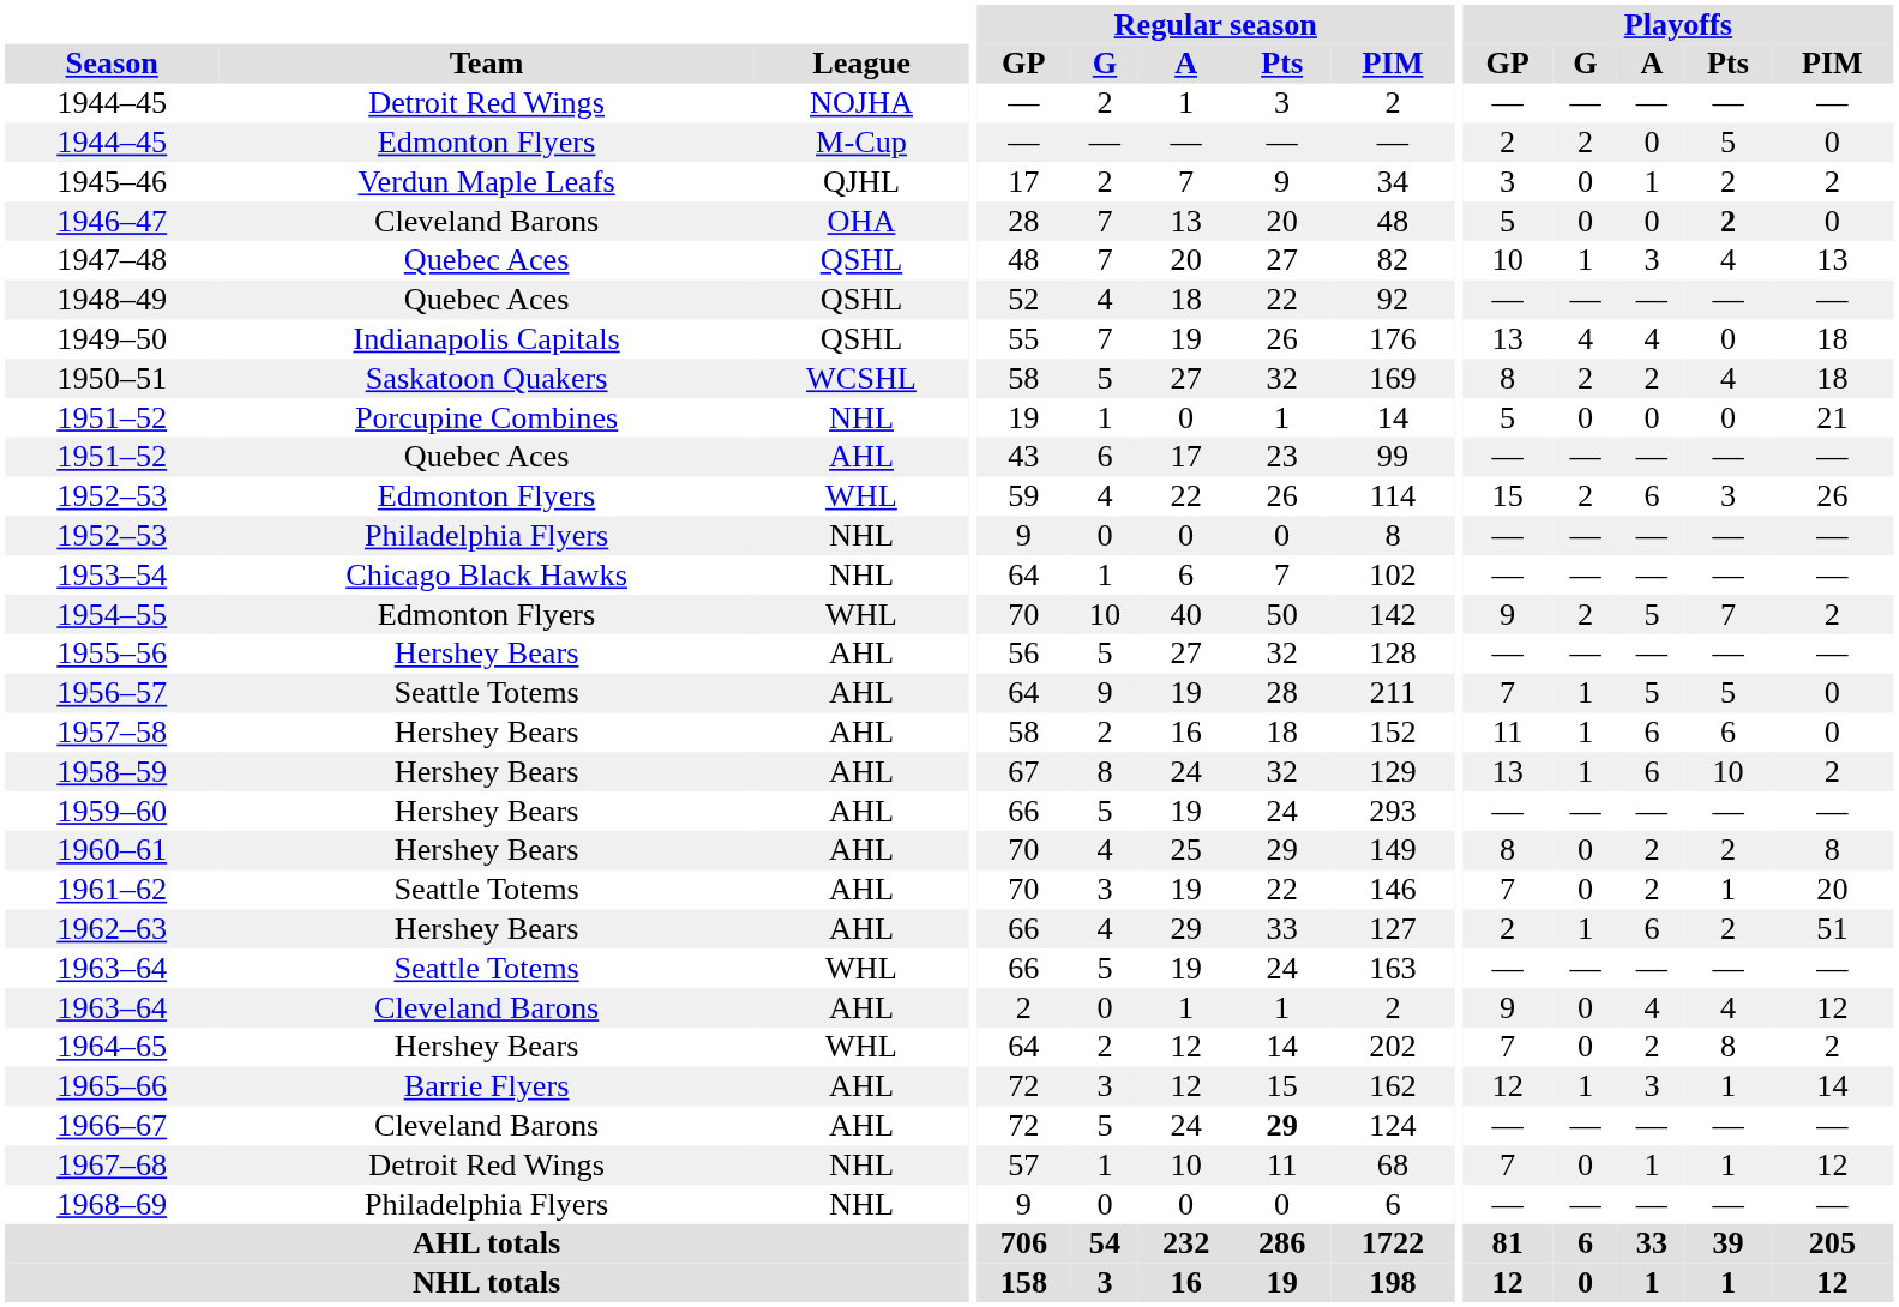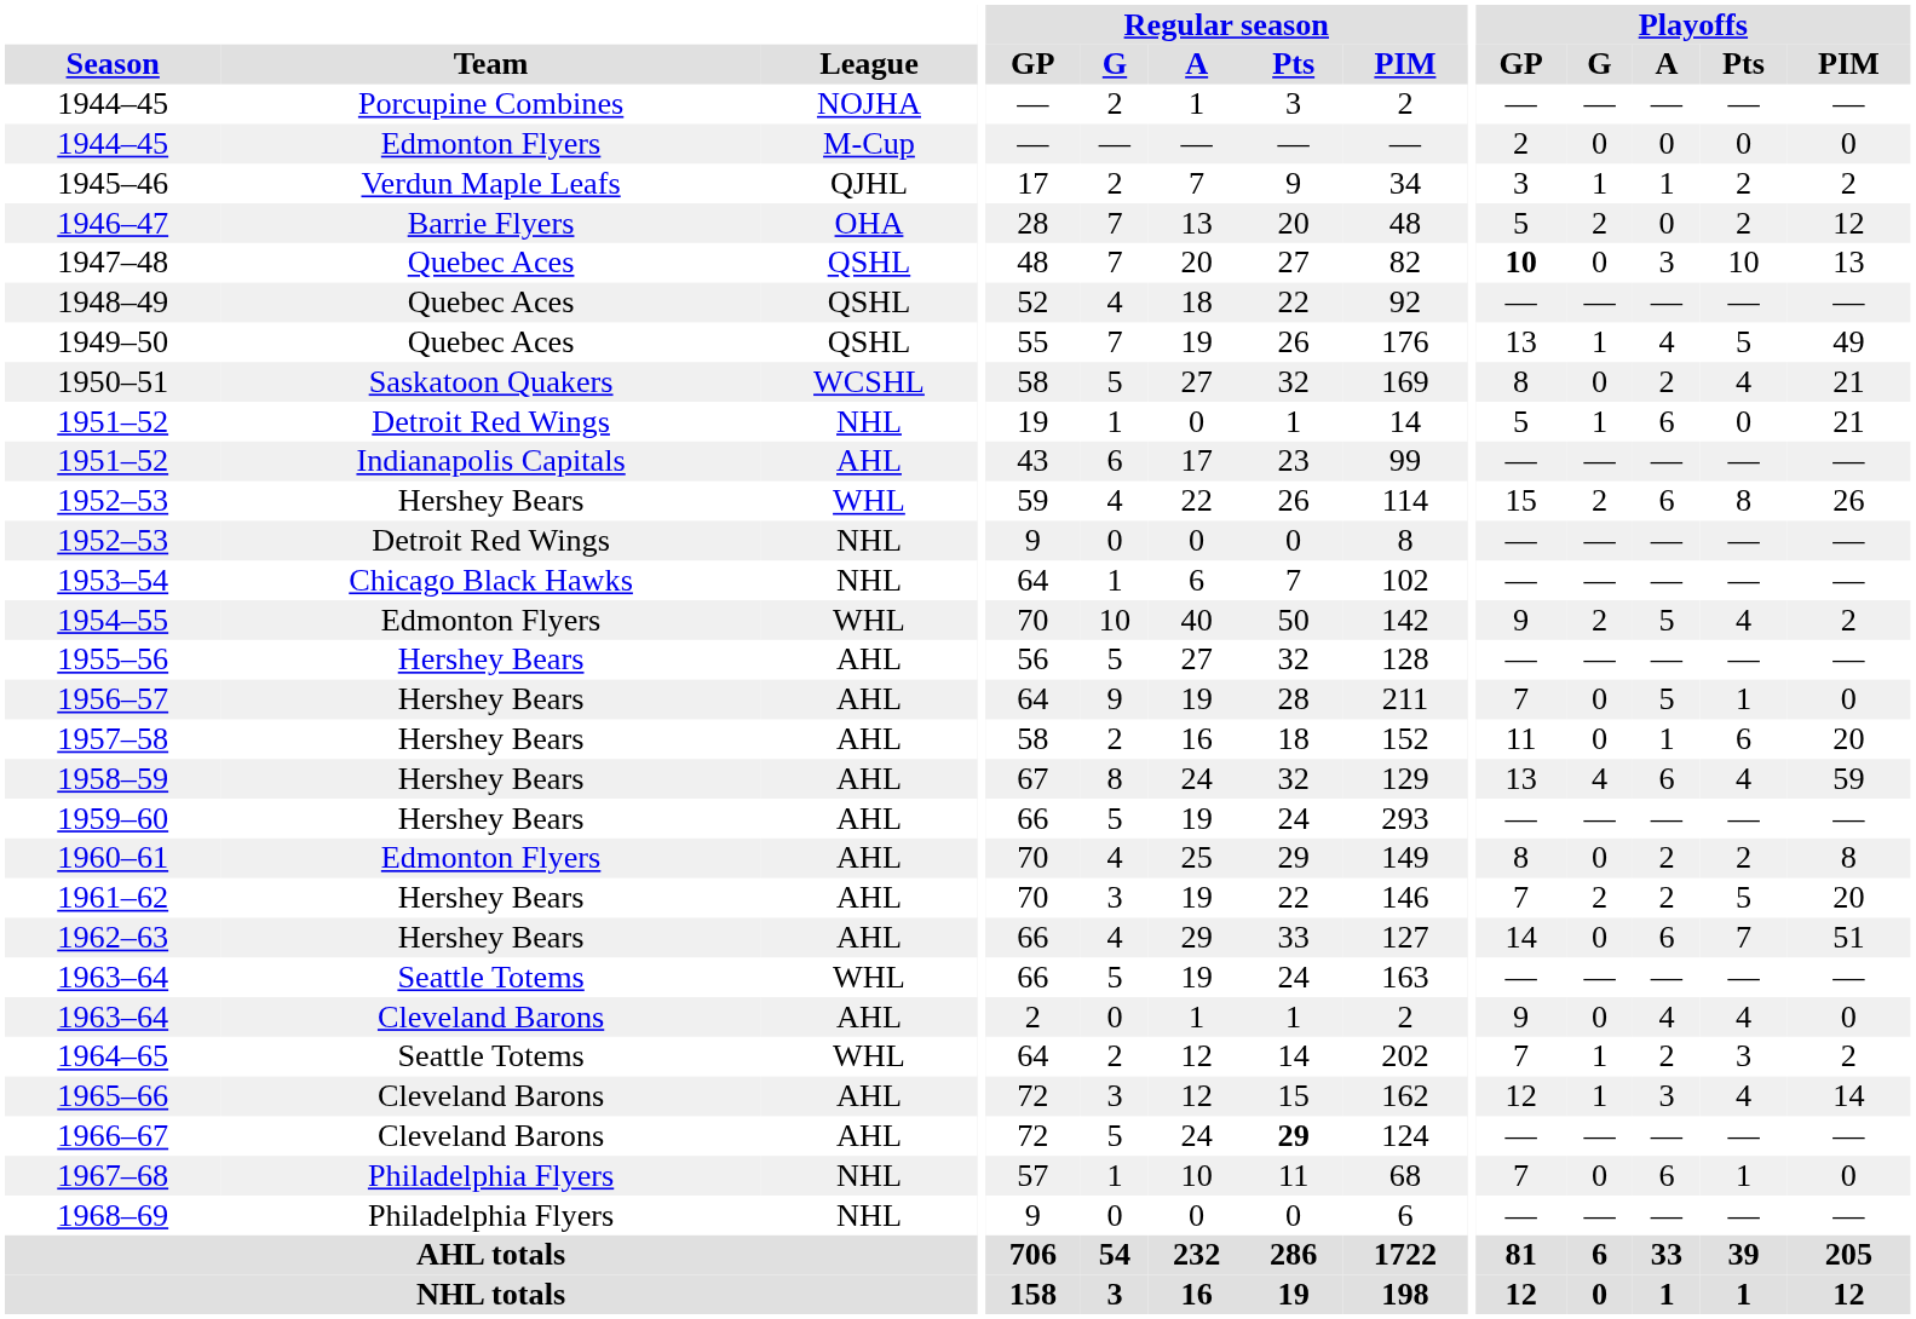1944–45 / NOJHA | Team: Detroit Red Wings -> Porcupine Combines
1944–45 / M-Cup | Playoffs / G: 2 -> 0
1944–45 / M-Cup | Playoffs / Pts: 5 -> 0
1945–46 | Playoffs / G: 0 -> 1
1946–47 | Team: Cleveland Barons -> Barrie Flyers
1946–47 | Playoffs / G: 0 -> 2
1946–47 | Playoffs / Pts: bold -> normal
1946–47 | Playoffs / PIM: 0 -> 12
1947–48 | Playoffs / GP: normal -> bold
1947–48 | Playoffs / G: 1 -> 0
1947–48 | Playoffs / Pts: 4 -> 10
1949–50 | Team: Indianapolis Capitals -> Quebec Aces
1949–50 | Playoffs / G: 4 -> 1
1949–50 | Playoffs / Pts: 0 -> 5
1949–50 | Playoffs / PIM: 18 -> 49
1950–51 | Playoffs / G: 2 -> 0
1950–51 | Playoffs / PIM: 18 -> 21
1951–52 / NHL | Team: Porcupine Combines -> Detroit Red Wings
1951–52 / NHL | Playoffs / G: 0 -> 1
1951–52 / NHL | Playoffs / A: 0 -> 6
1951–52 / AHL | Team: Quebec Aces -> Indianapolis Capitals
1952–53 / WHL | Team: Edmonton Flyers -> Hershey Bears
1952–53 / WHL | Playoffs / Pts: 3 -> 8
1952–53 / NHL | Team: Philadelphia Flyers -> Detroit Red Wings
1954–55 | Playoffs / Pts: 7 -> 4
1956–57 | Team: Seattle Totems -> Hershey Bears
1956–57 | Playoffs / G: 1 -> 0
1956–57 | Playoffs / Pts: 5 -> 1
1957–58 | Playoffs / G: 1 -> 0
1957–58 | Playoffs / A: 6 -> 1
1957–58 | Playoffs / PIM: 0 -> 20
1958–59 | Playoffs / G: 1 -> 4
1958–59 | Playoffs / Pts: 10 -> 4
1958–59 | Playoffs / PIM: 2 -> 59
1960–61 | Team: Hershey Bears -> Edmonton Flyers
1961–62 | Team: Seattle Totems -> Hershey Bears
1961–62 | Playoffs / G: 0 -> 2
1961–62 | Playoffs / Pts: 1 -> 5
1962–63 | Playoffs / GP: 2 -> 14
1962–63 | Playoffs / G: 1 -> 0
1962–63 | Playoffs / Pts: 2 -> 7
1963–64 / AHL | Playoffs / PIM: 12 -> 0
1964–65 | Team: Hershey Bears -> Seattle Totems
1964–65 | Playoffs / G: 0 -> 1
1964–65 | Playoffs / Pts: 8 -> 3
1965–66 | Team: Barrie Flyers -> Cleveland Barons
1965–66 | Playoffs / Pts: 1 -> 4
1967–68 | Team: Detroit Red Wings -> Philadelphia Flyers
1967–68 | Playoffs / A: 1 -> 6
1967–68 | Playoffs / PIM: 12 -> 0
